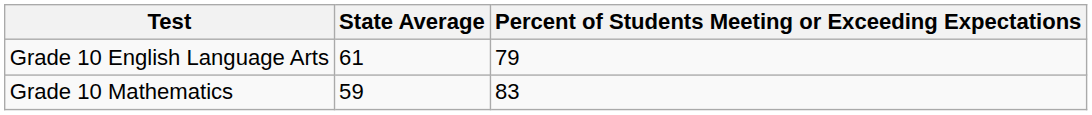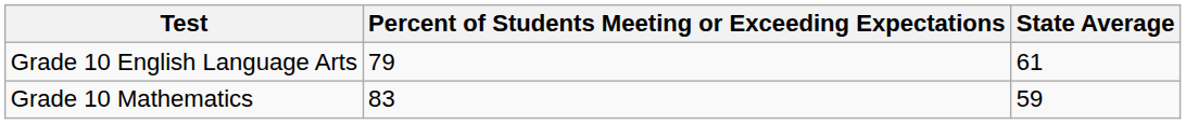columns swapped: Percent of Students Meeting or Exceeding Expectations <-> State Average
